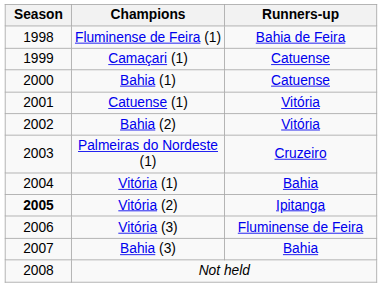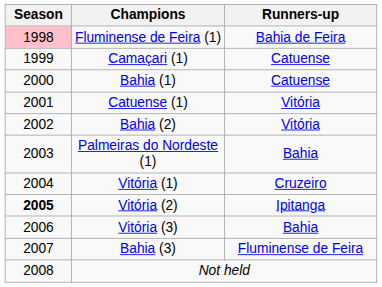Fluminense de Feira (1) | Season: no background -> pink background
Palmeiras do Nordeste (1) | Runners-up: Cruzeiro -> Bahia
Vitória (1) | Runners-up: Bahia -> Cruzeiro
Vitória (3) | Runners-up: Fluminense de Feira -> Bahia
Bahia (3) | Runners-up: Bahia -> Fluminense de Feira
